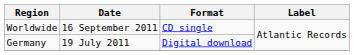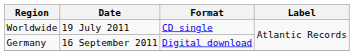Worldwide | Date: 16 September 2011 -> 19 July 2011
Germany | Date: 19 July 2011 -> 16 September 2011
